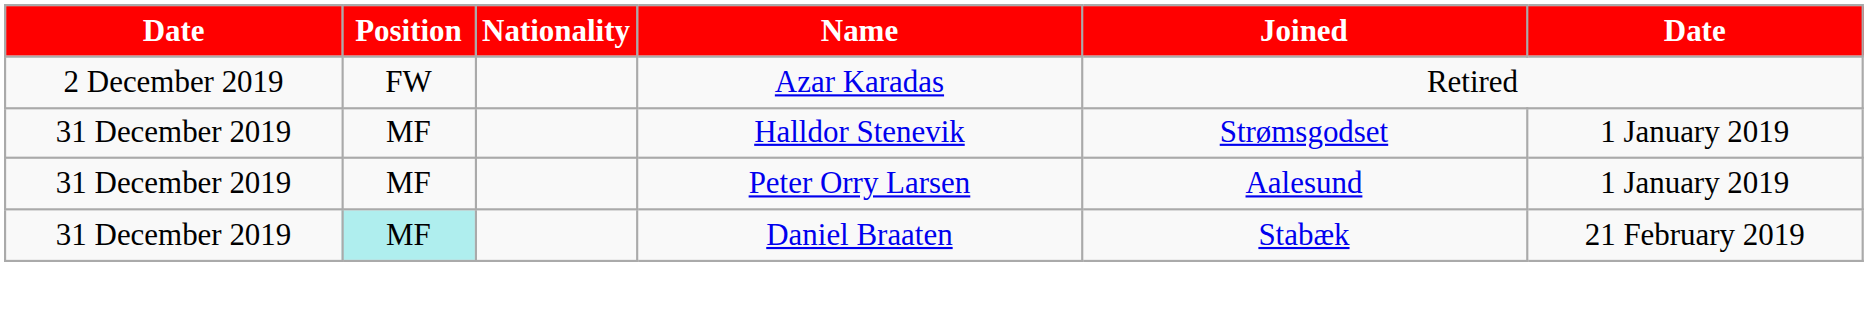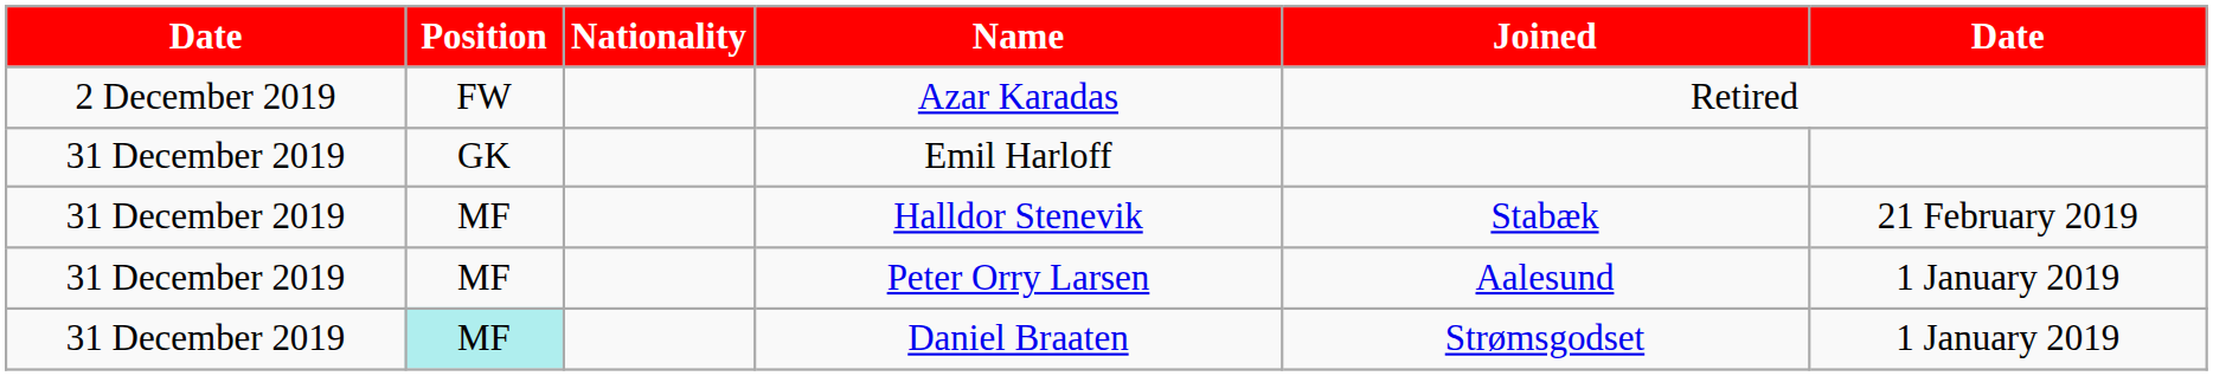+ row: 31 December 2019 | GK | Emil Harloff
Halldor Stenevik | Joined: Strømsgodset -> Stabæk
Halldor Stenevik | column 6: 1 January 2019 -> 21 February 2019
Daniel Braaten | Joined: Stabæk -> Strømsgodset
Daniel Braaten | column 6: 21 February 2019 -> 1 January 2019
